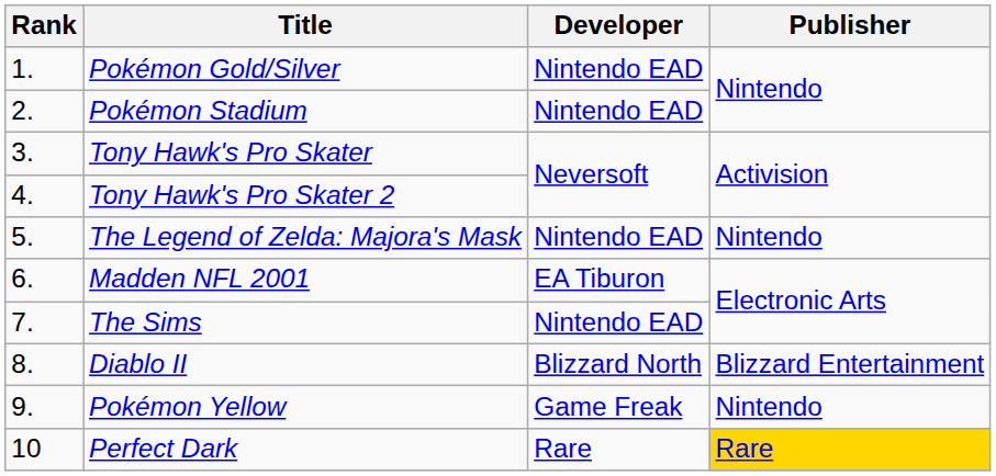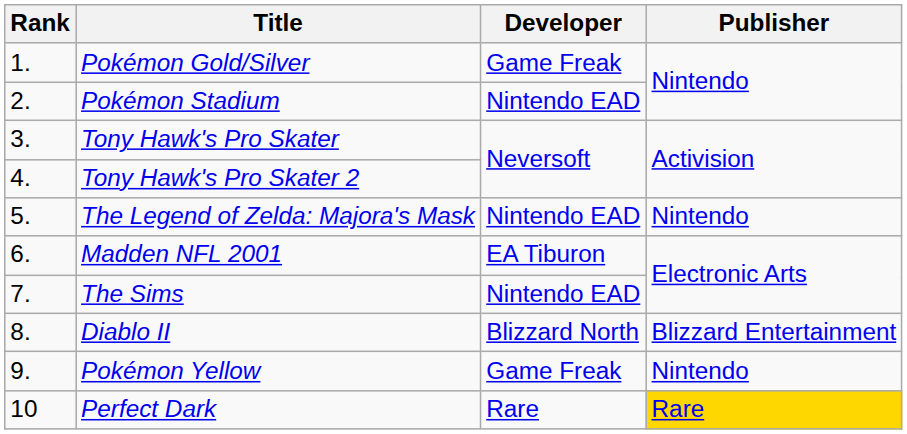Pokémon Gold/Silver | Developer: Nintendo EAD -> Game Freak
